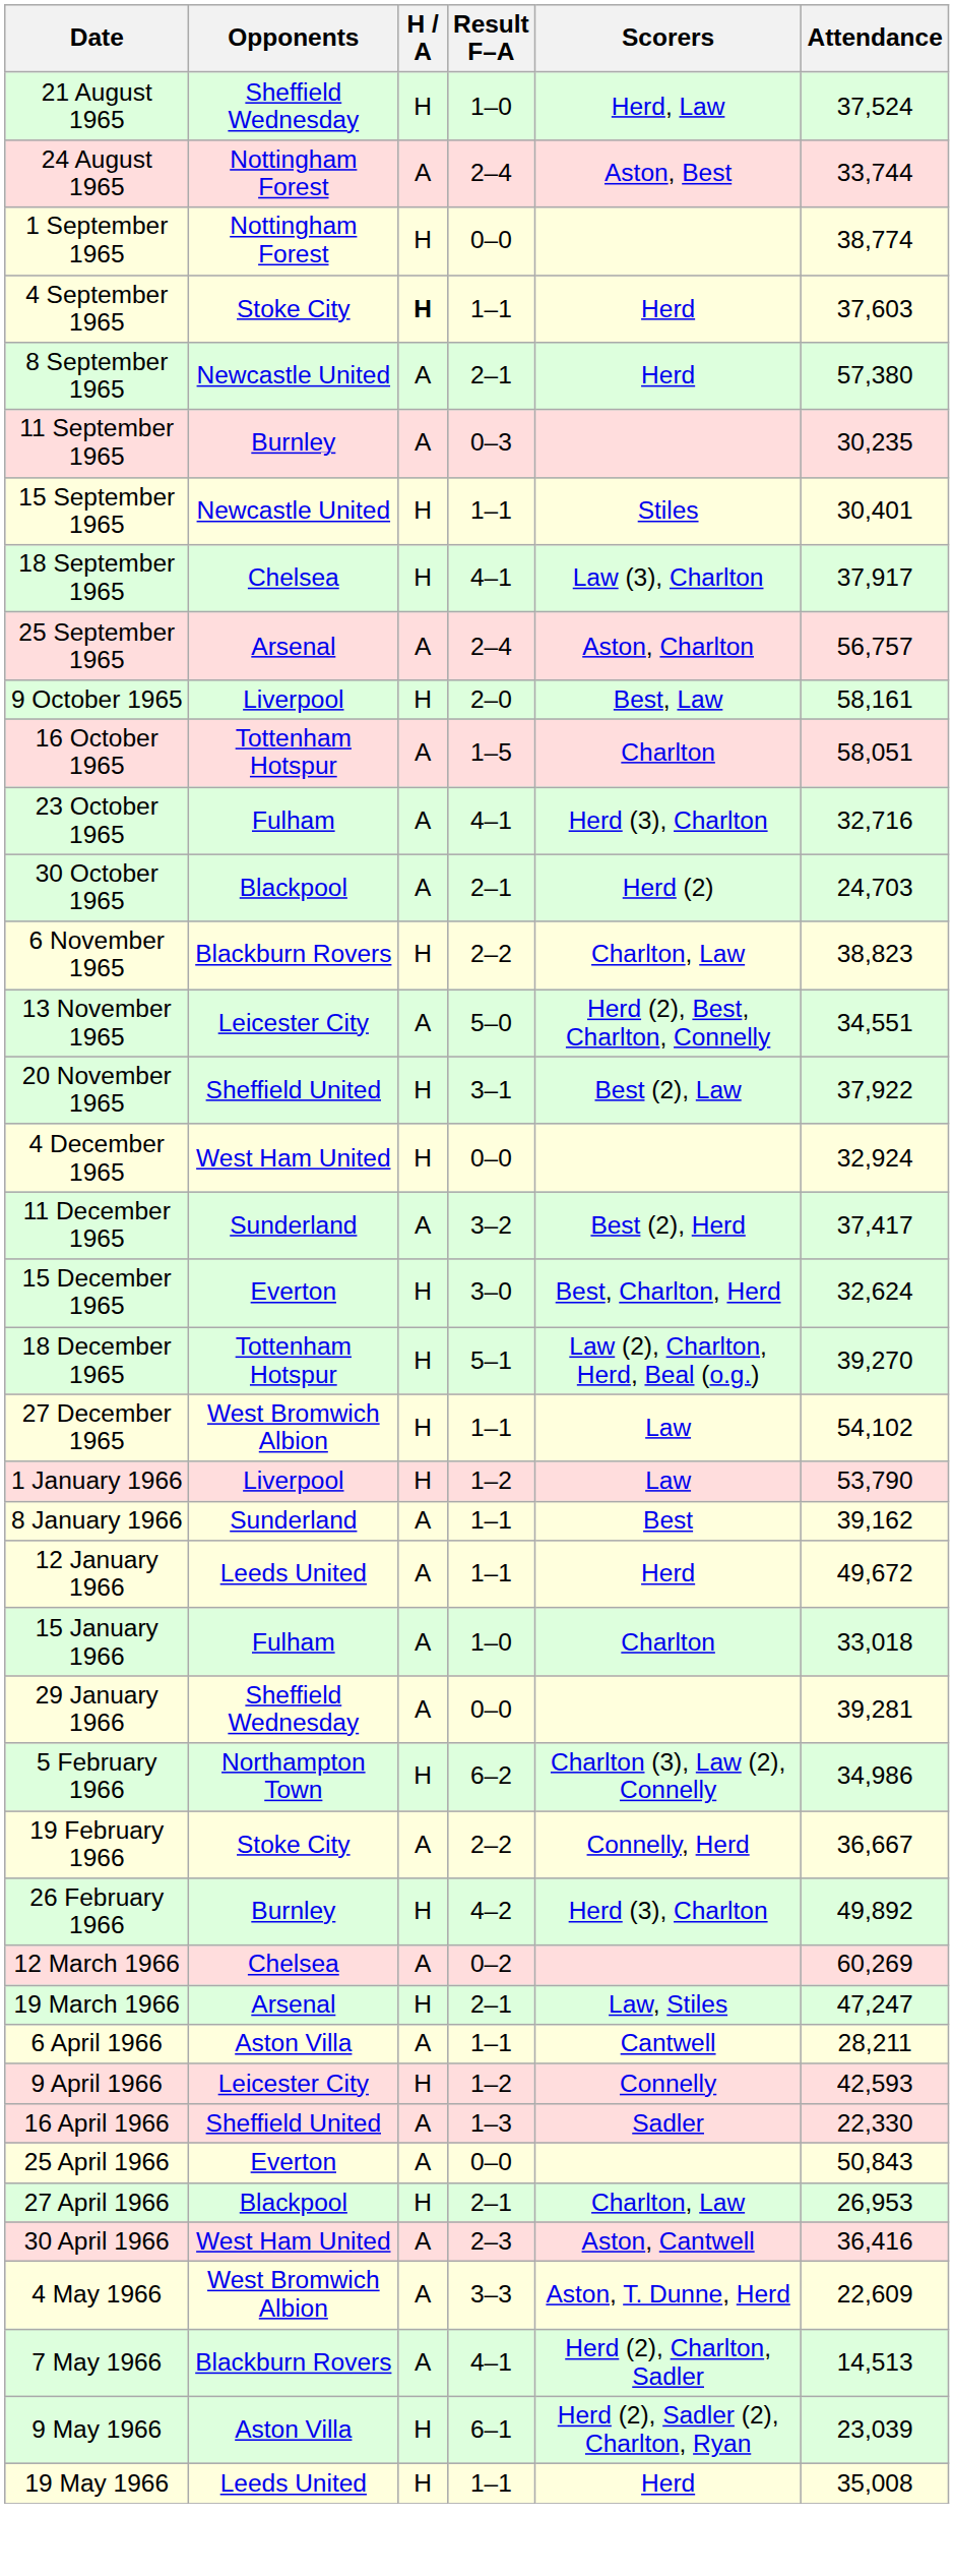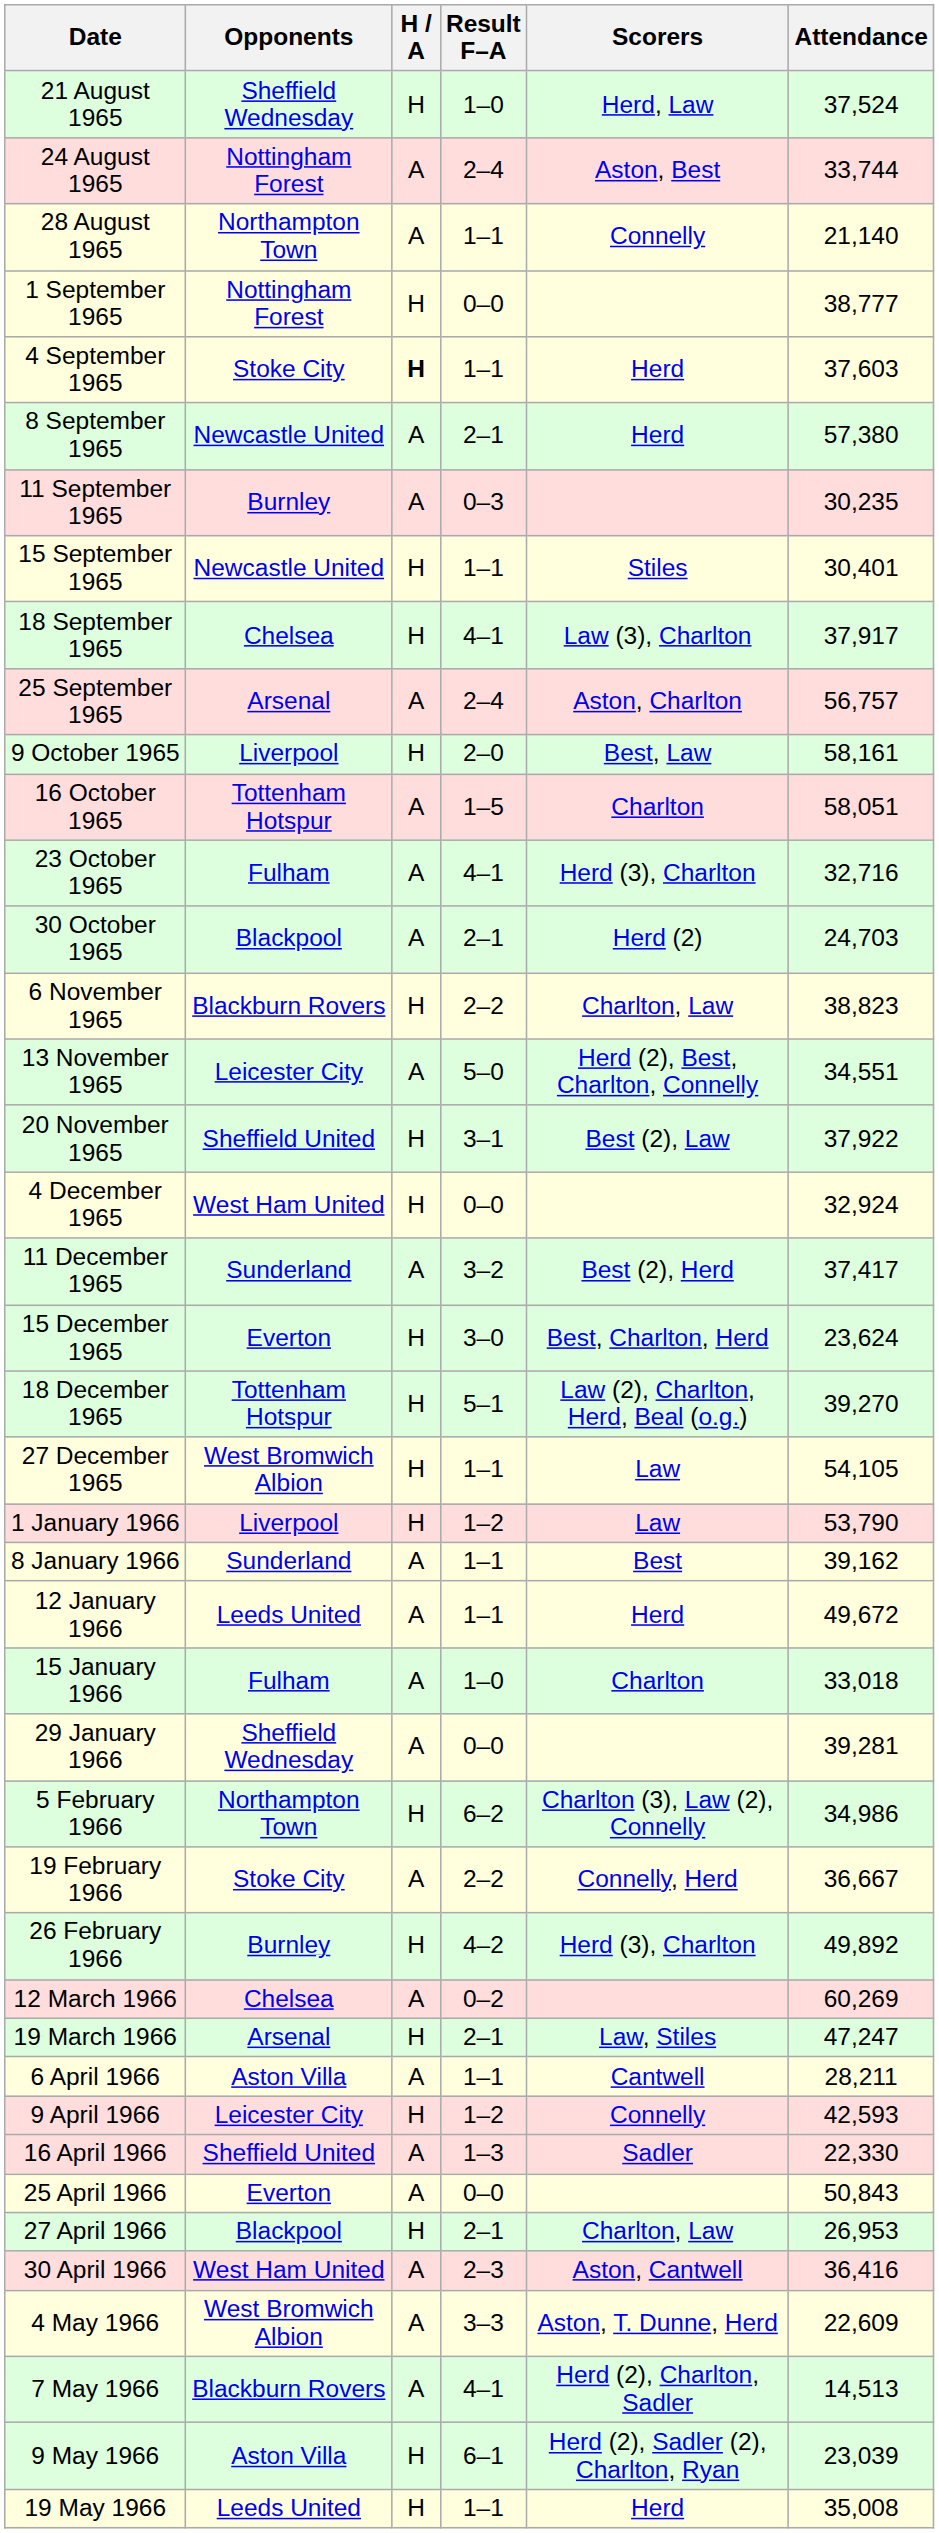+ row: 28 August 1965 | Northampton Town | A | 1–1 | Connelly | 21,140
1 September 1965 | Attendance: 38,774 -> 38,777
15 December 1965 | Attendance: 32,624 -> 23,624
27 December 1965 | Attendance: 54,102 -> 54,105
